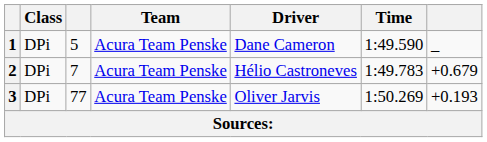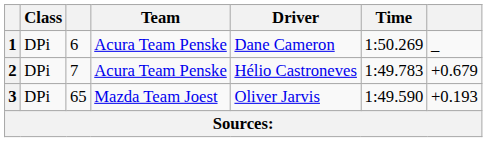1 | column 3: 5 -> 6
1 | Time: 1:49.590 -> 1:50.269
3 | column 3: 77 -> 65
3 | Team: Acura Team Penske -> Mazda Team Joest
3 | Time: 1:50.269 -> 1:49.590
